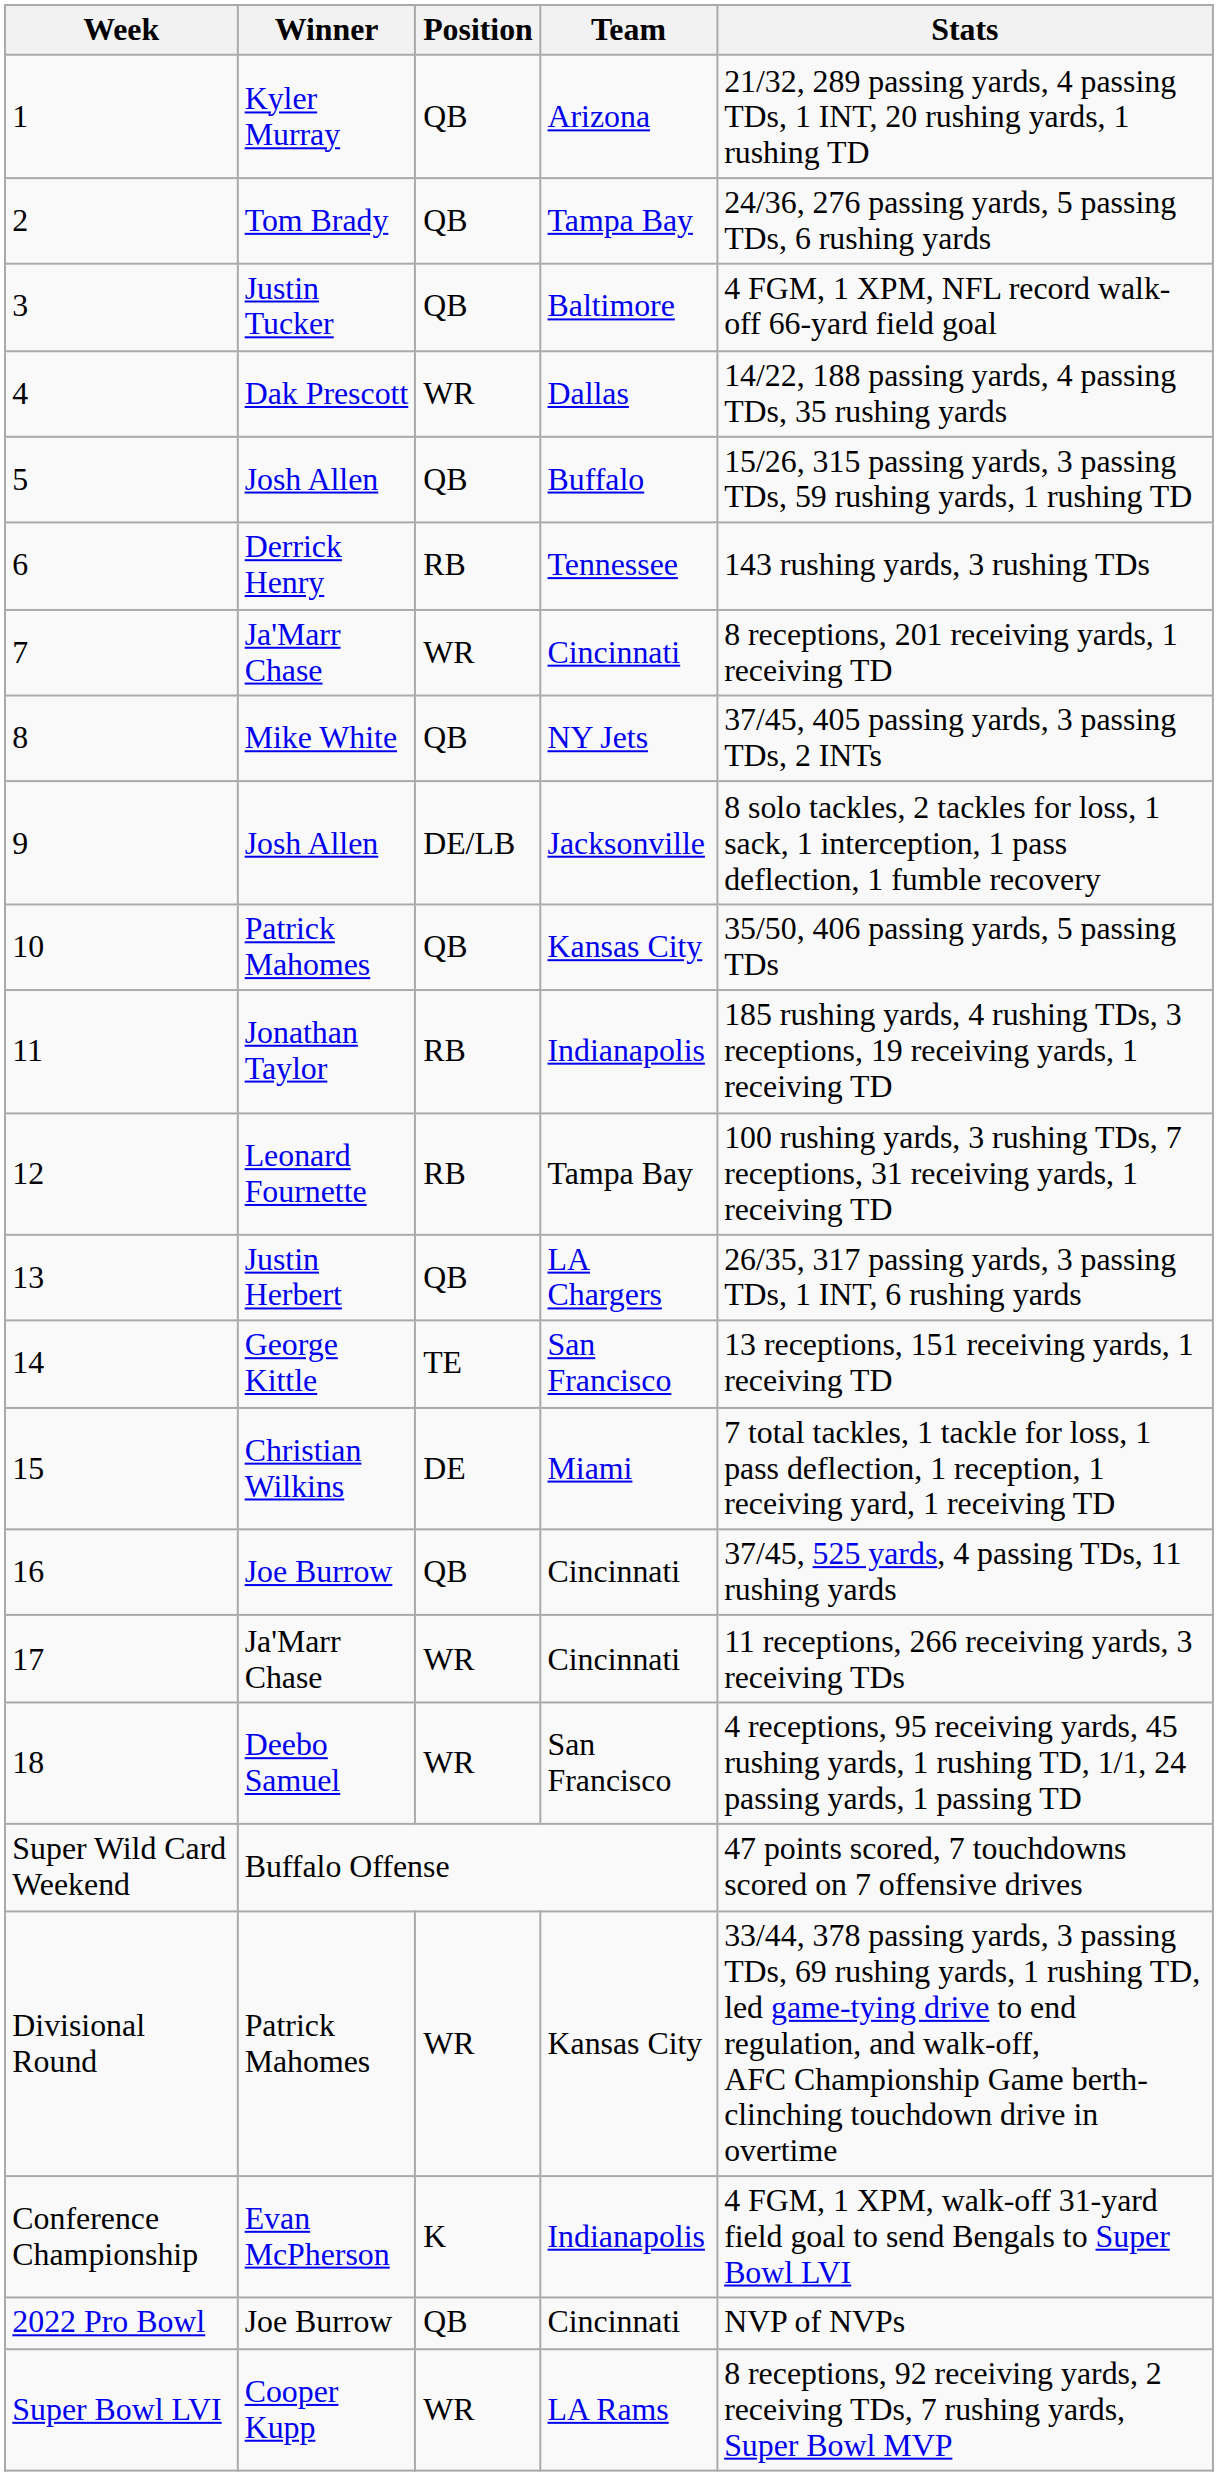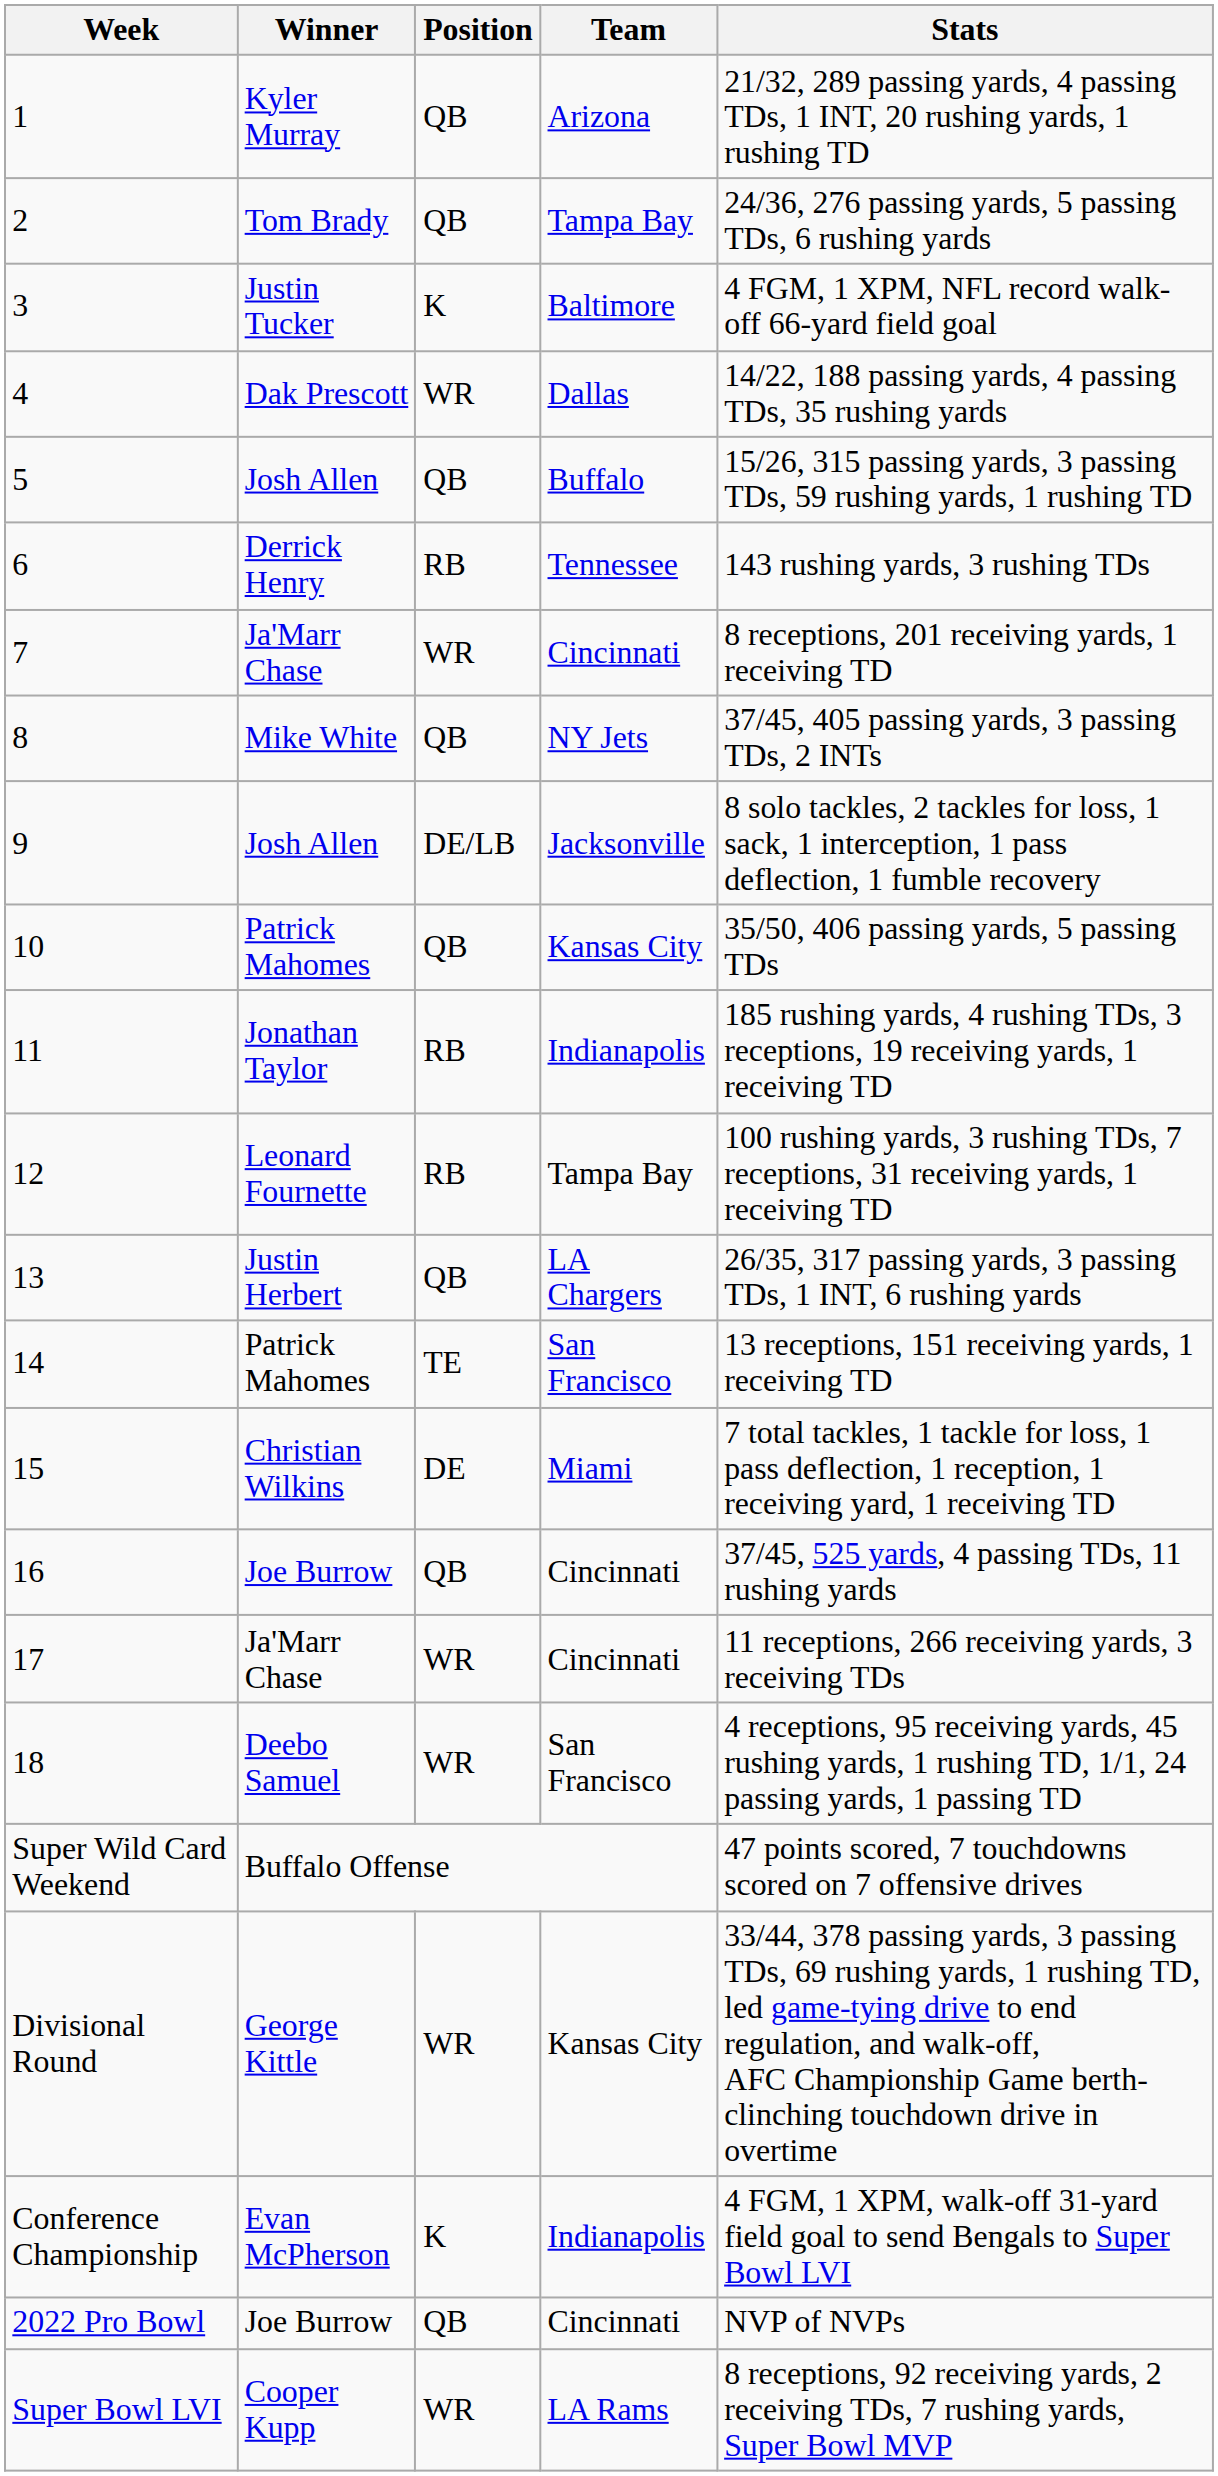3 | Position: QB -> K
14 | Winner: George Kittle -> Patrick Mahomes
Divisional Round | Winner: Patrick Mahomes -> George Kittle
